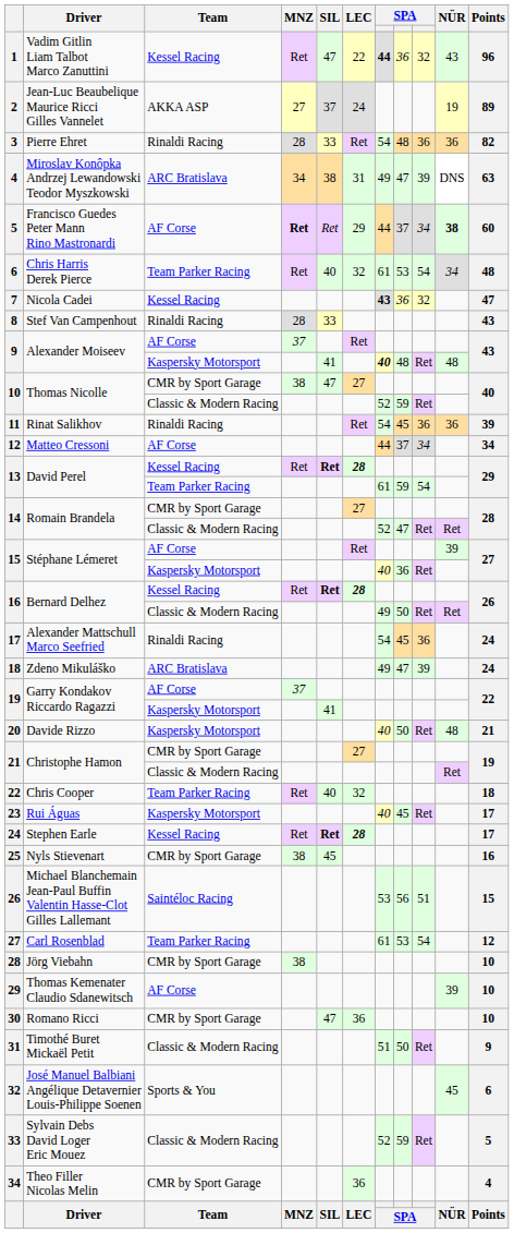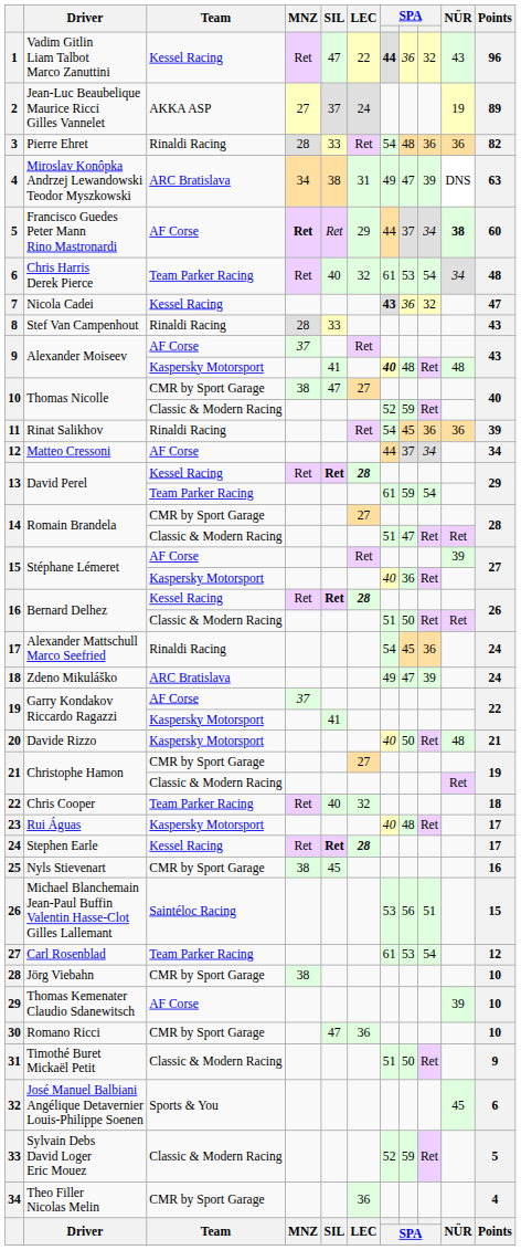14 / Classic & Modern Racing | column 7: 52 -> 51
16 / Classic & Modern Racing | column 7: 49 -> 51
23 | column 8: 45 -> 48
